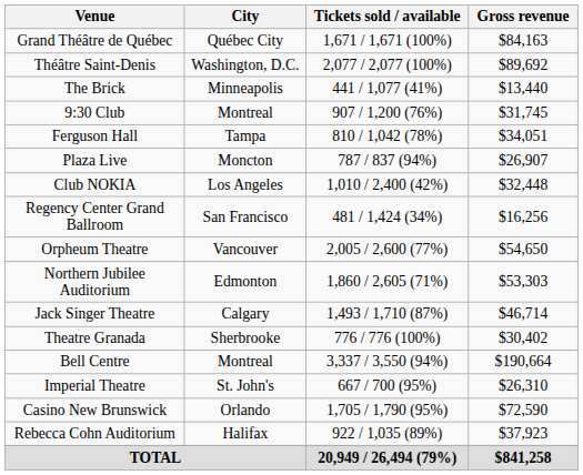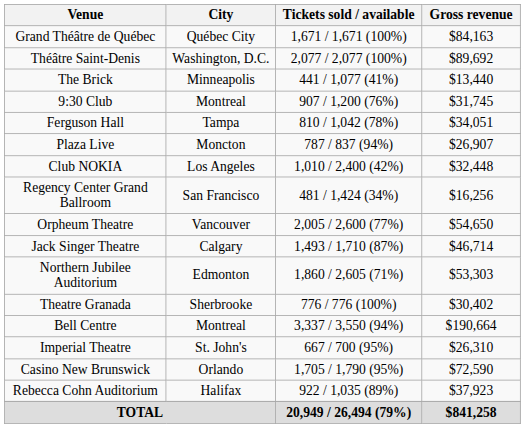rows swapped: Jack Singer Theatre <-> Northern Jubilee Auditorium
